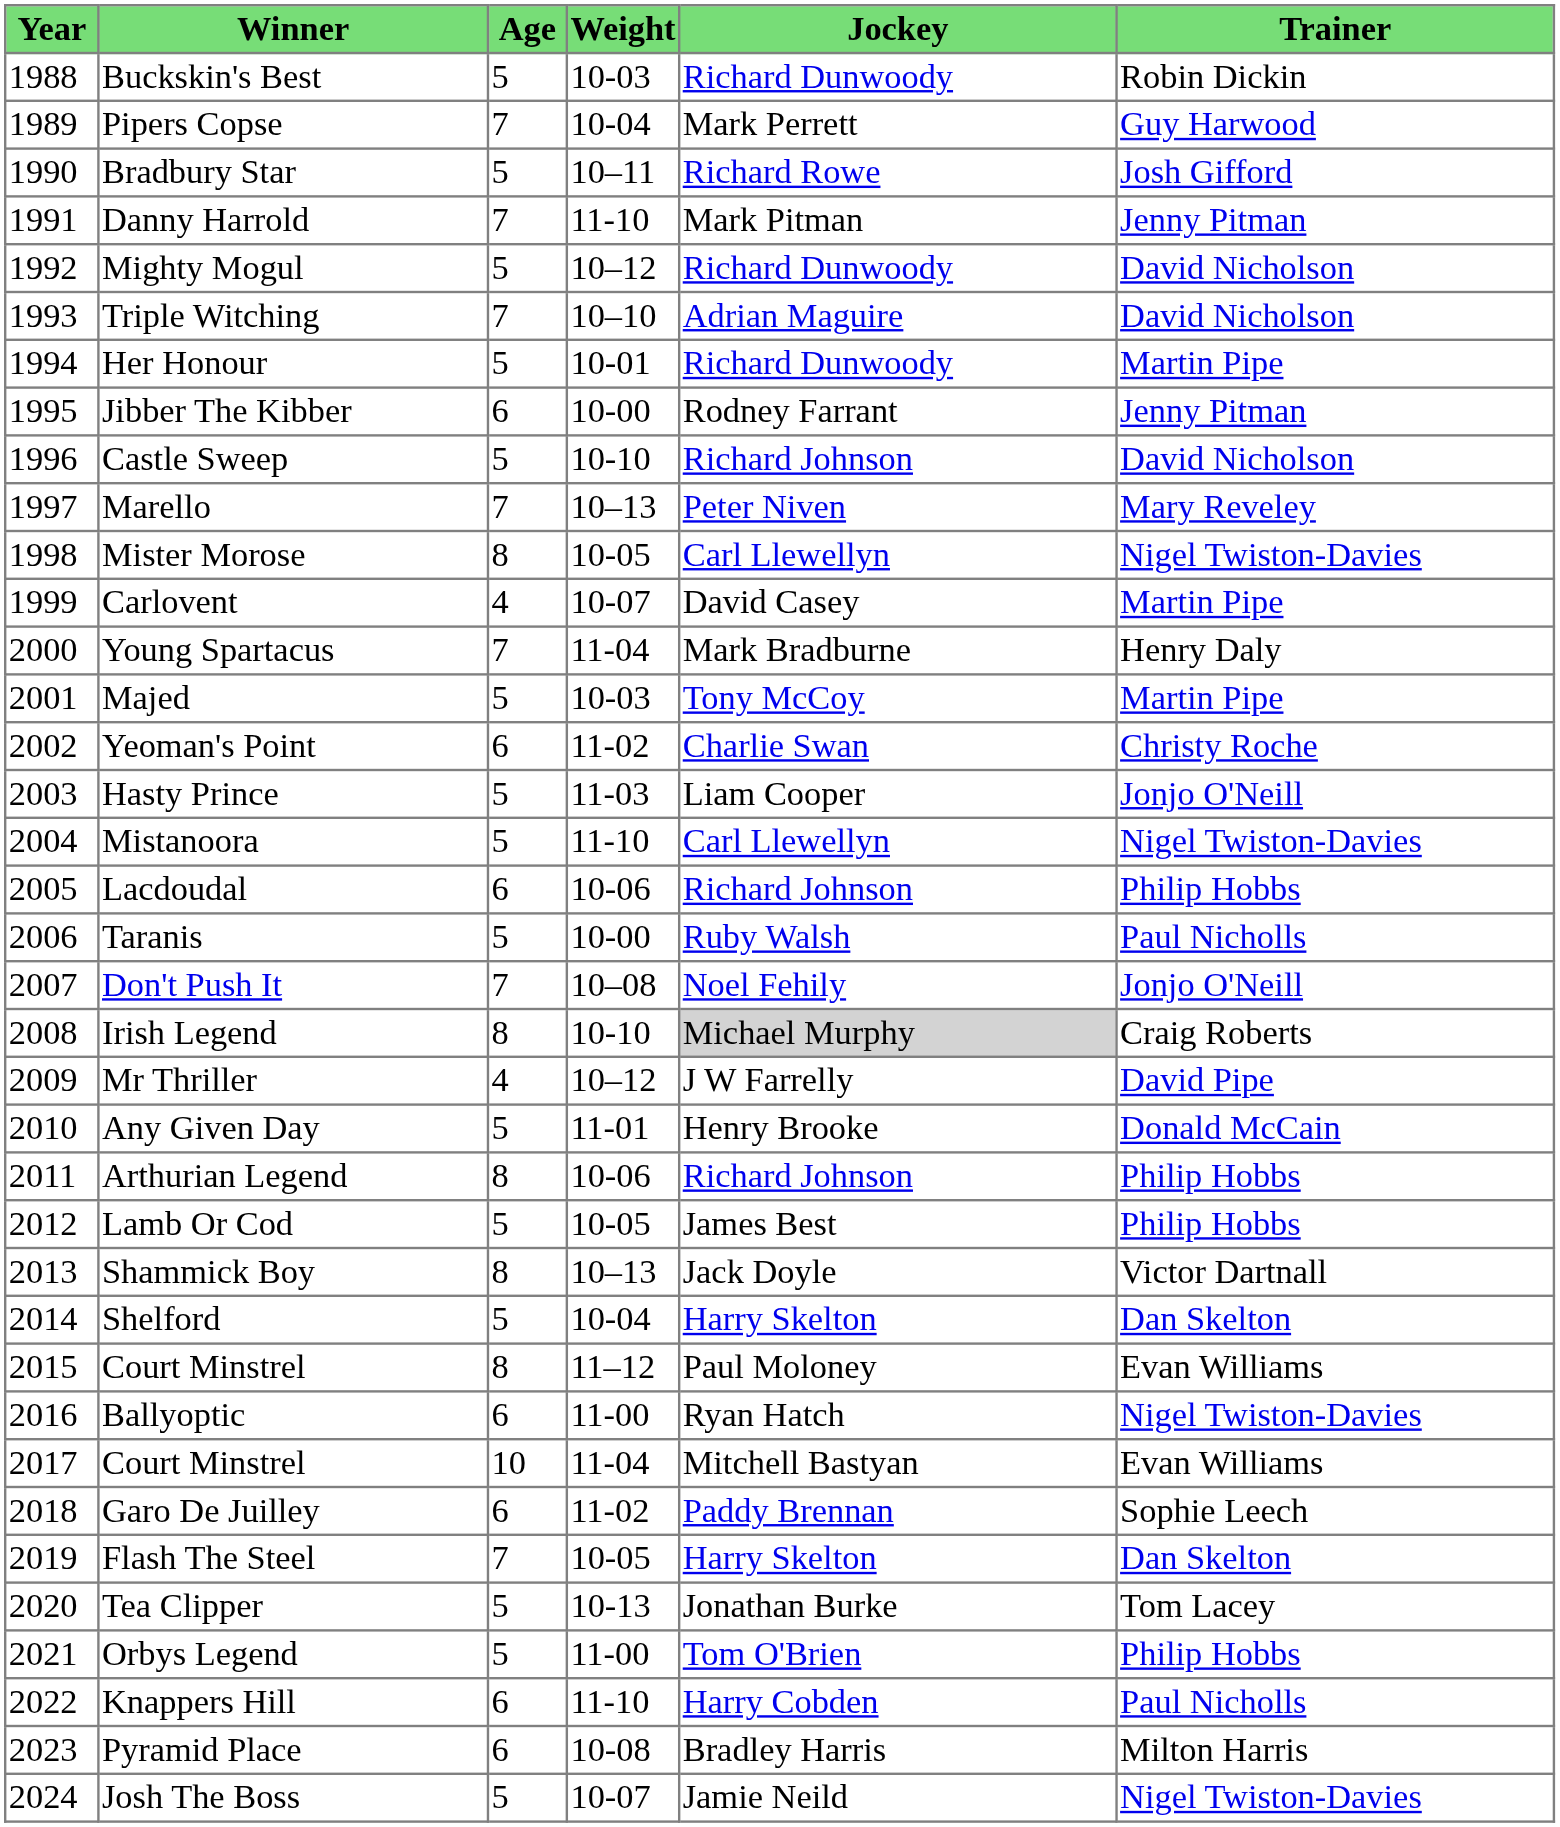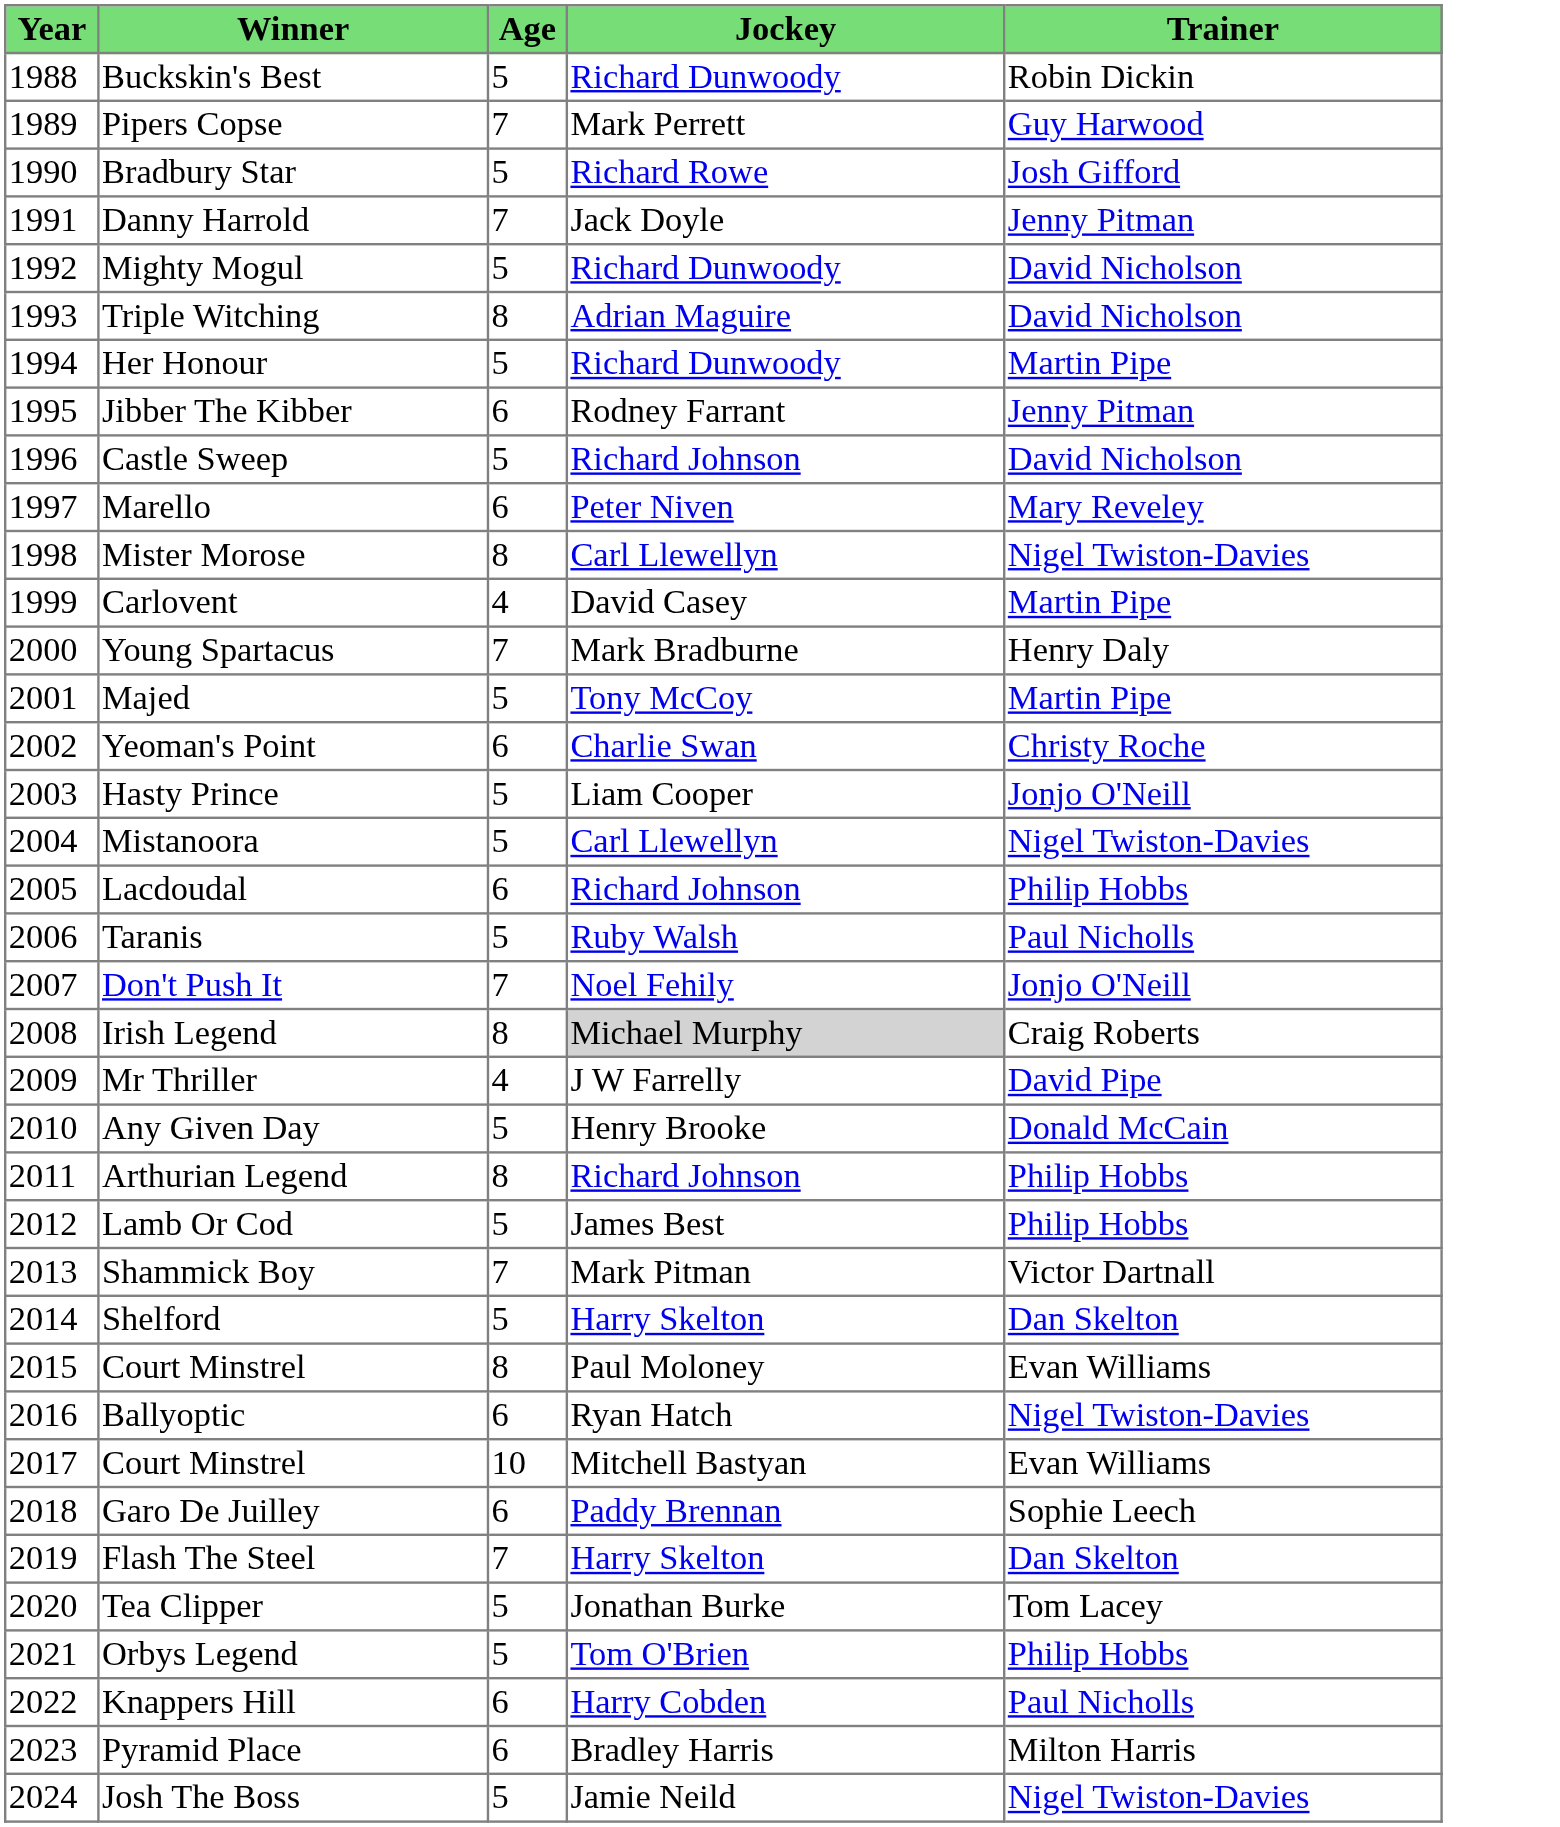- column: Weight | 10-03 | 10-04 | 10–11 | 11-10 | 10–12 | 10–10 | 10-01 | 10-00 | 10-10 | 10–13 | 10-05 | 10-07 | 11-04 | 10-03 | 11-02 | 11-03 | 11-10 | 10-06 | 10-00 | 10–08 | 10-10 | 10–12 | 11-01 | 10-06 | 10-05 | 10–13 | 10-04 | 11–12 | 11-00 | 11-04 | 11-02 | 10-05 | 10-13 | 11-00 | 11-10 | 10-08 | 10-07
Danny Harrold | Jockey: Mark Pitman -> Jack Doyle
Triple Witching | Age: 7 -> 8
Marello | Age: 7 -> 6
Shammick Boy | Age: 8 -> 7
Shammick Boy | Jockey: Jack Doyle -> Mark Pitman
